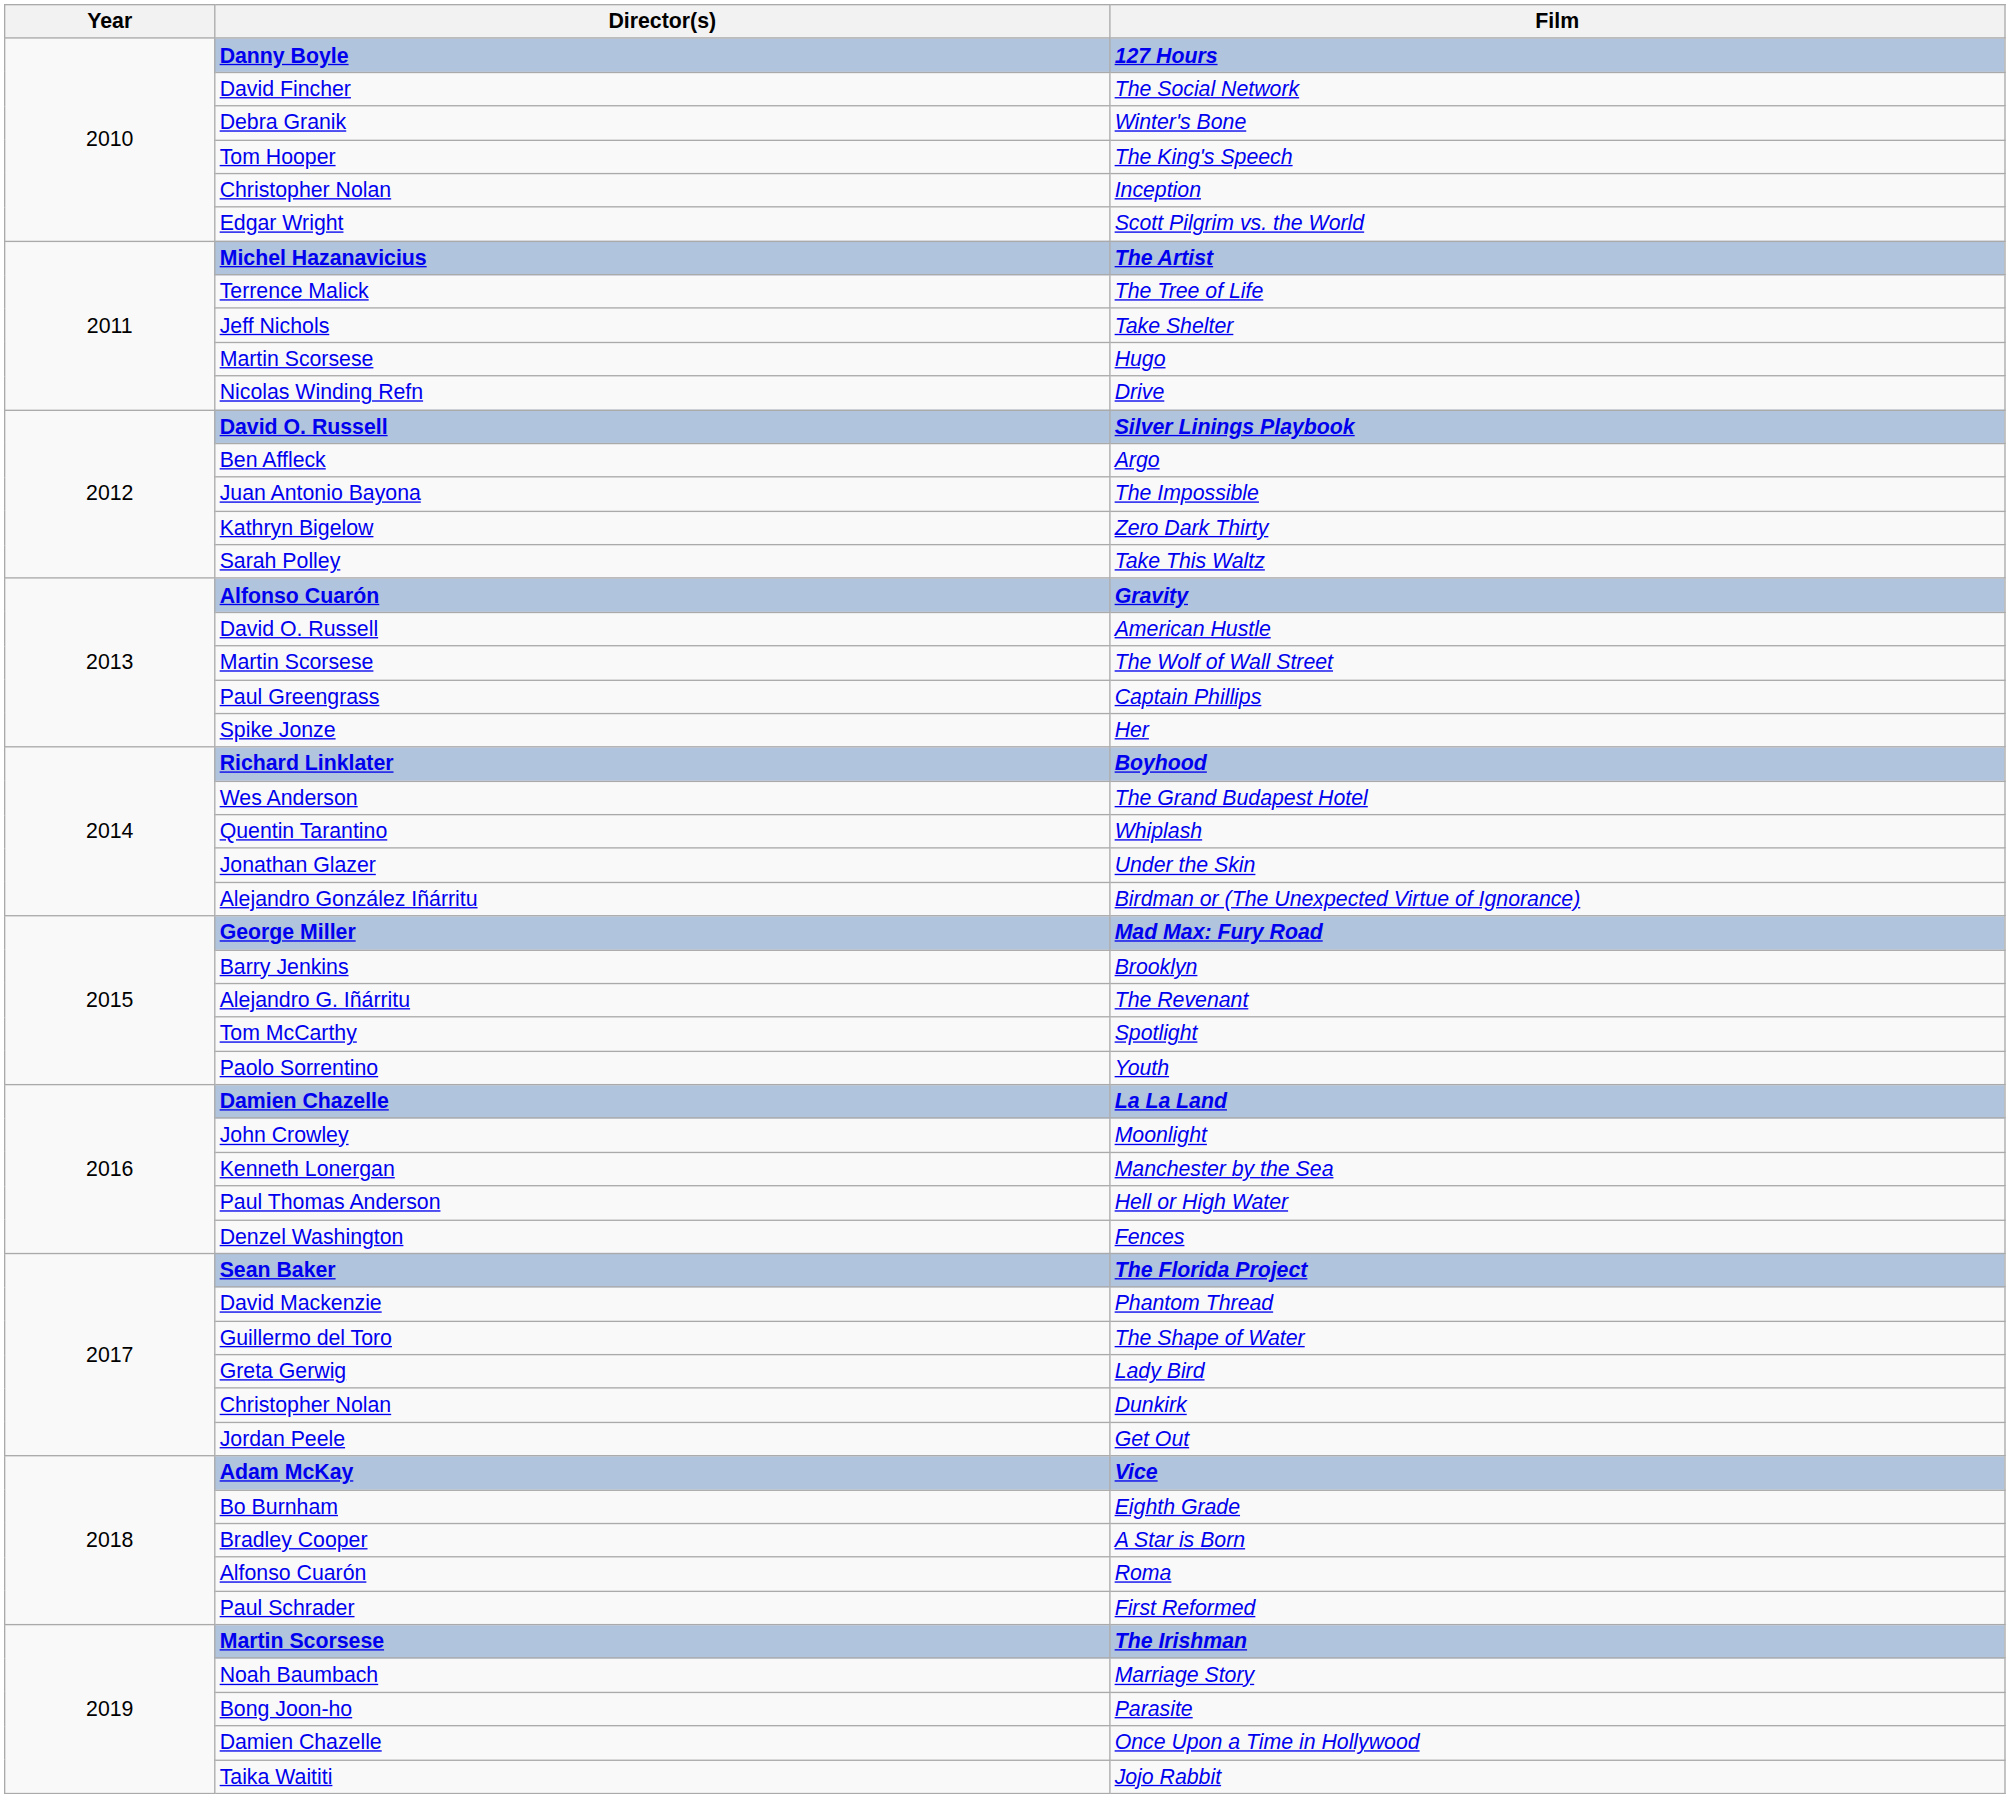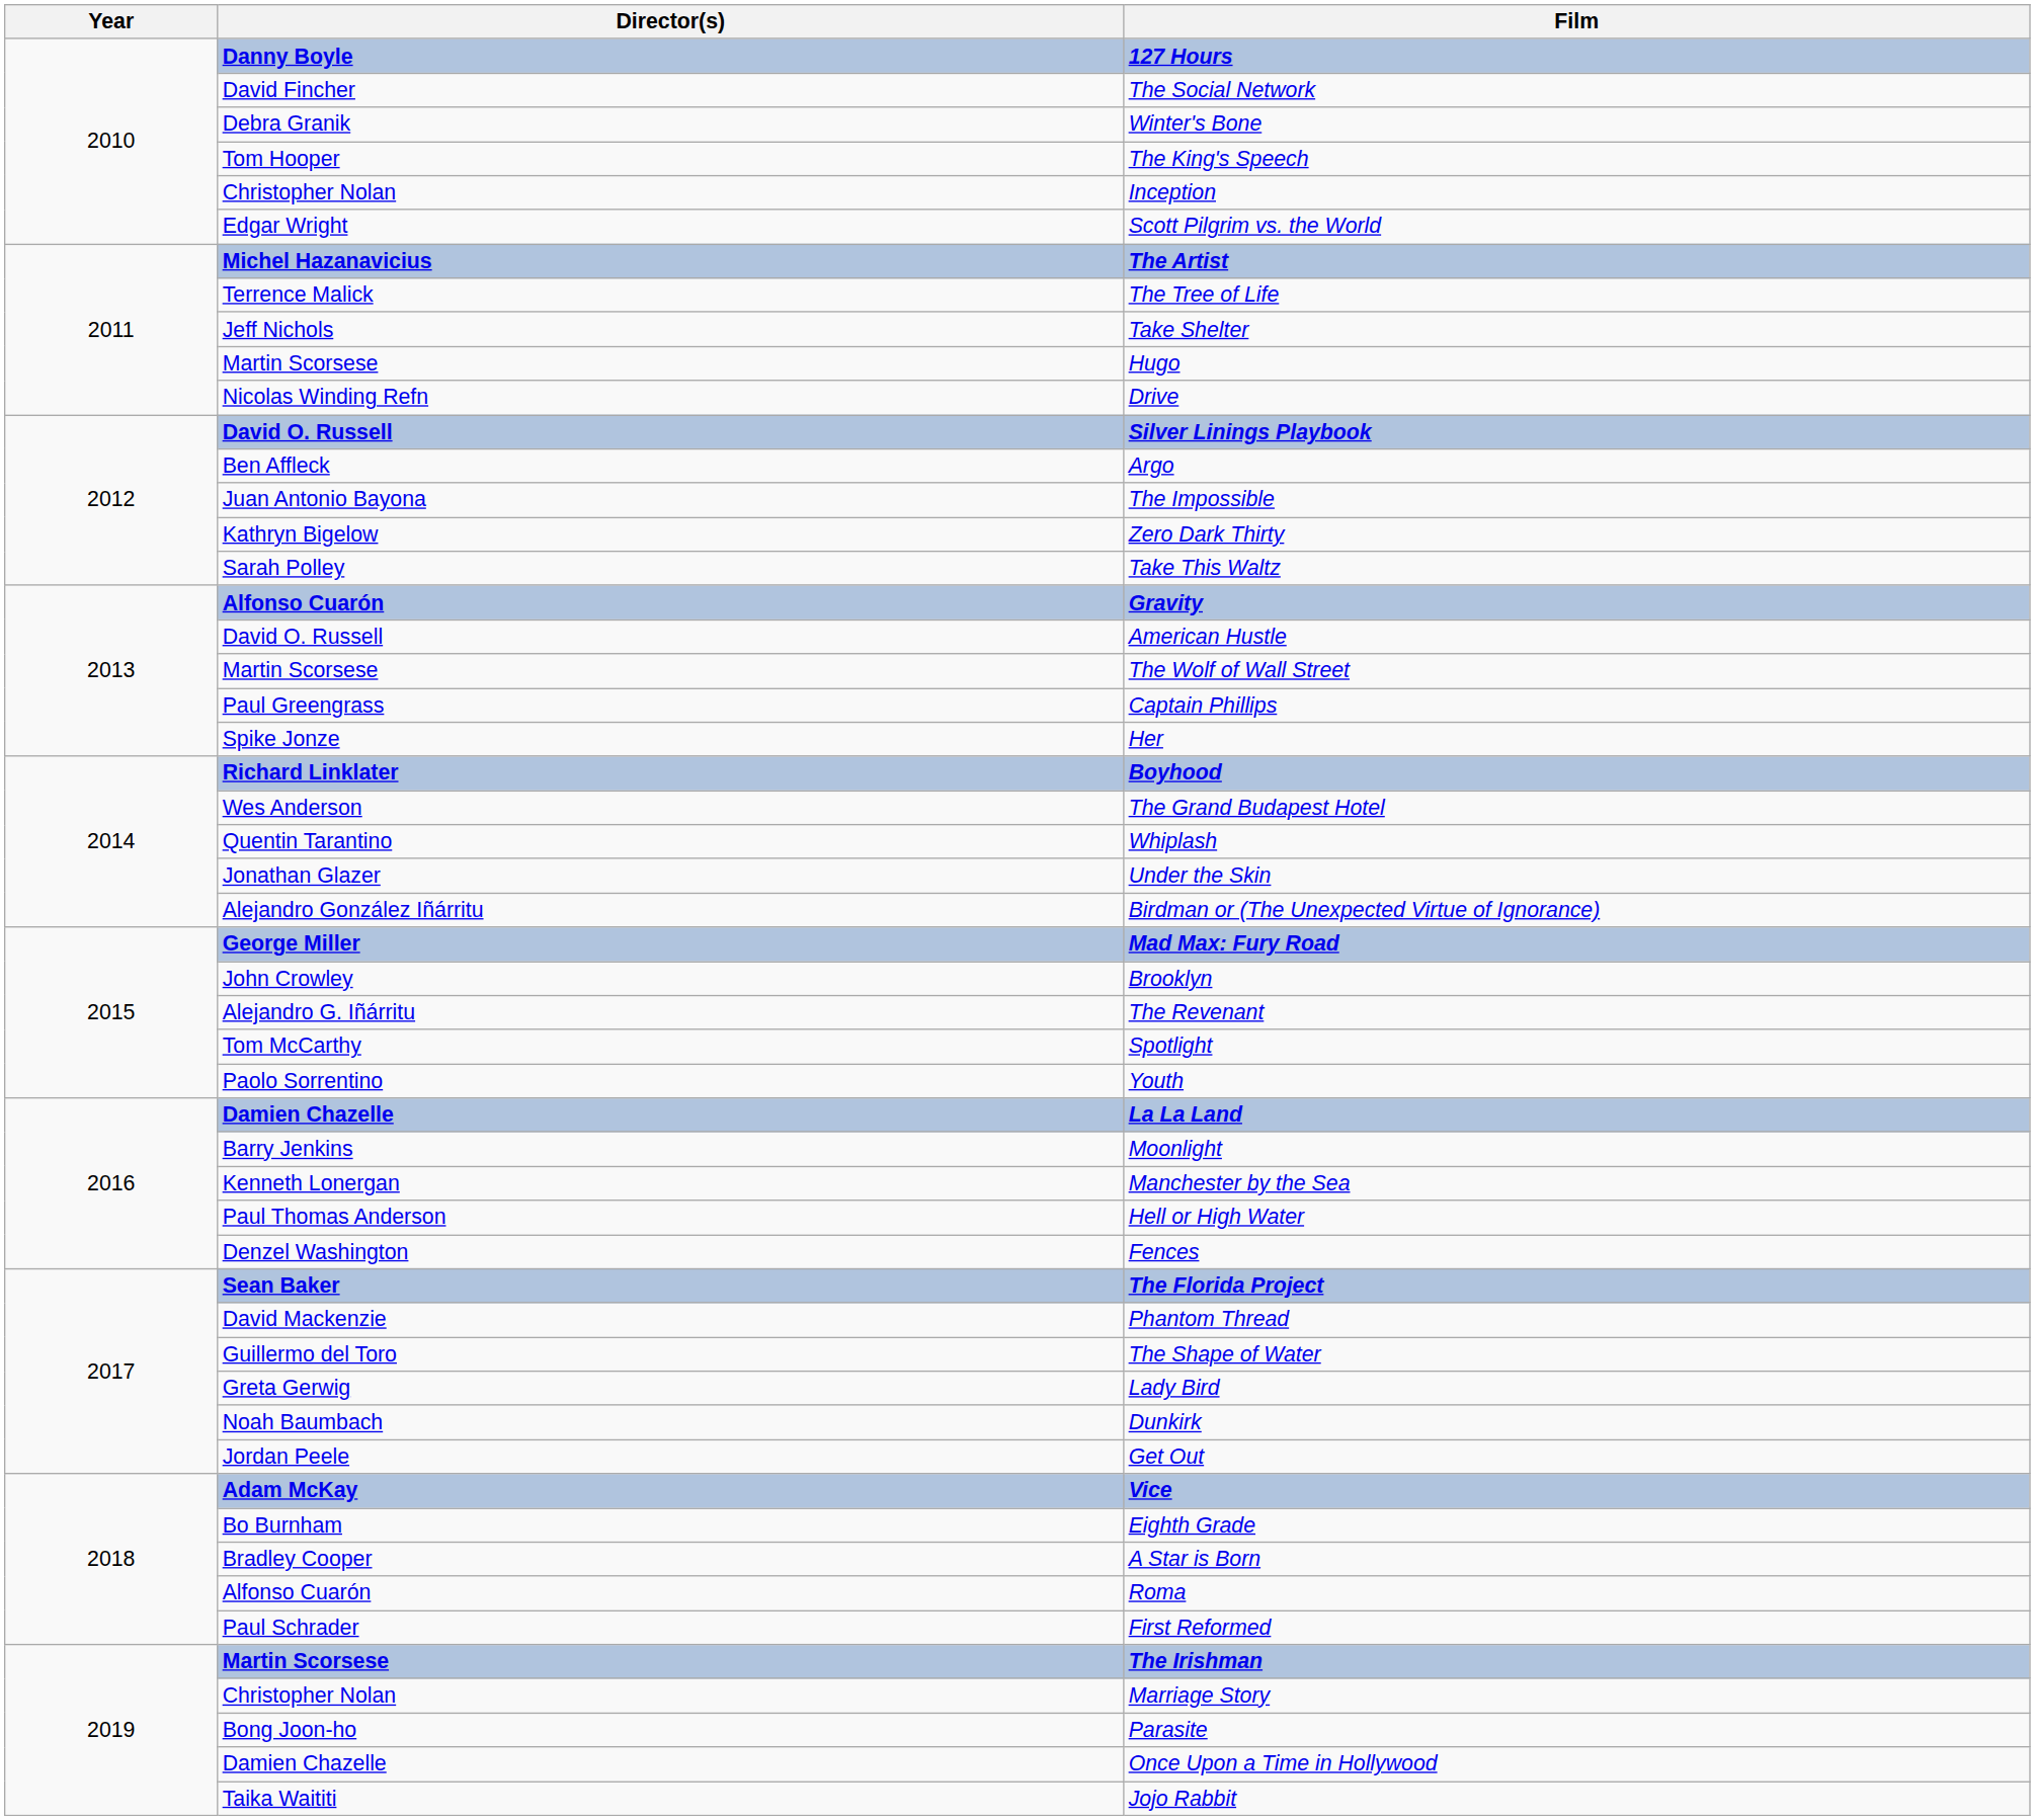Brooklyn | Director(s): Barry Jenkins -> John Crowley
Moonlight | Director(s): John Crowley -> Barry Jenkins
Dunkirk | Director(s): Christopher Nolan -> Noah Baumbach
Marriage Story | Director(s): Noah Baumbach -> Christopher Nolan
